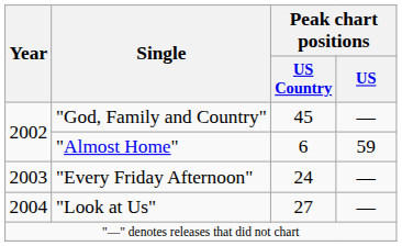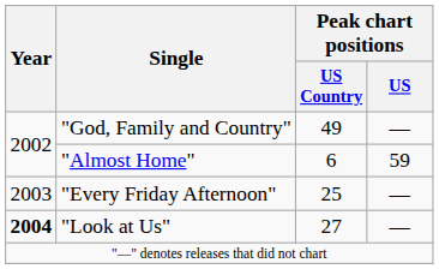"God, Family and Country" | Peak chart positions / US Country: 45 -> 49
"Every Friday Afternoon" | Peak chart positions / US Country: 24 -> 25
"Look at Us" | Year: normal -> bold
